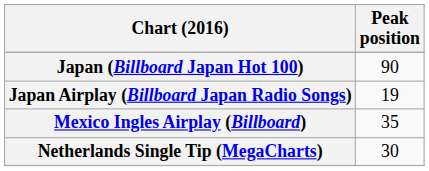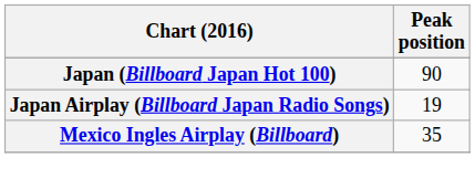- row: Netherlands Single Tip (MegaCharts) | 30
